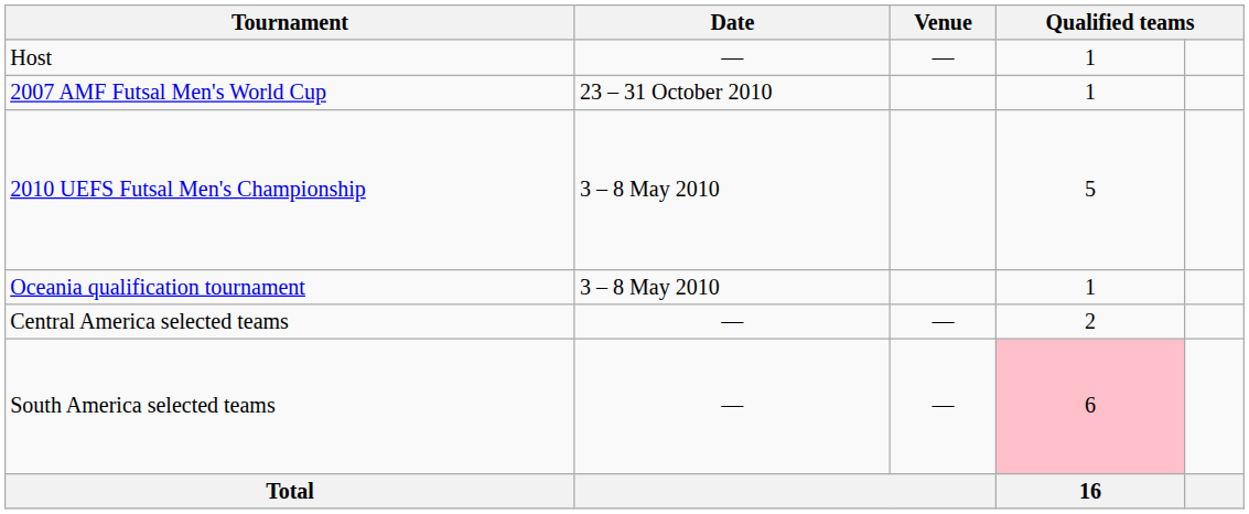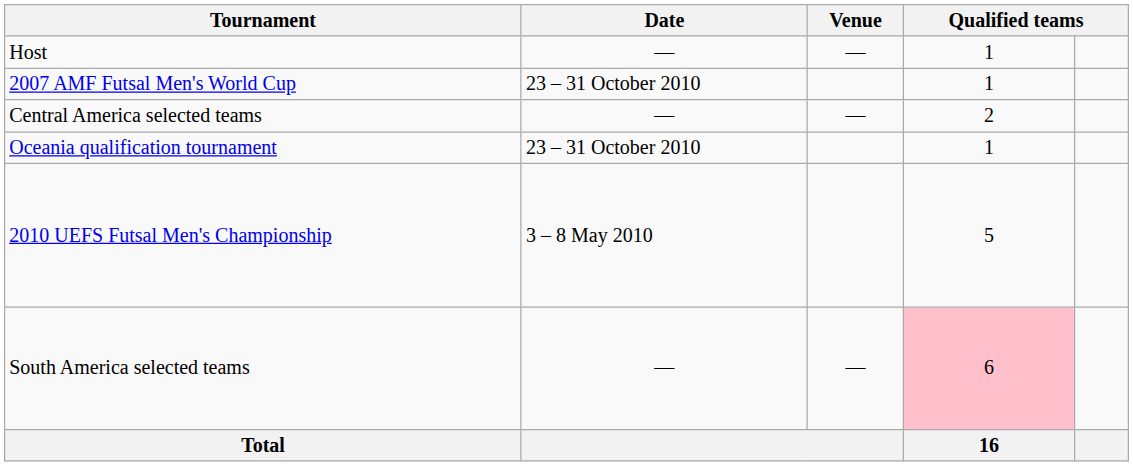rows swapped: 2010 UEFS Futsal Men's Championship <-> Central America selected teams
Oceania qualification tournament | Date: 3 – 8 May 2010 -> 23 – 31 October 2010
